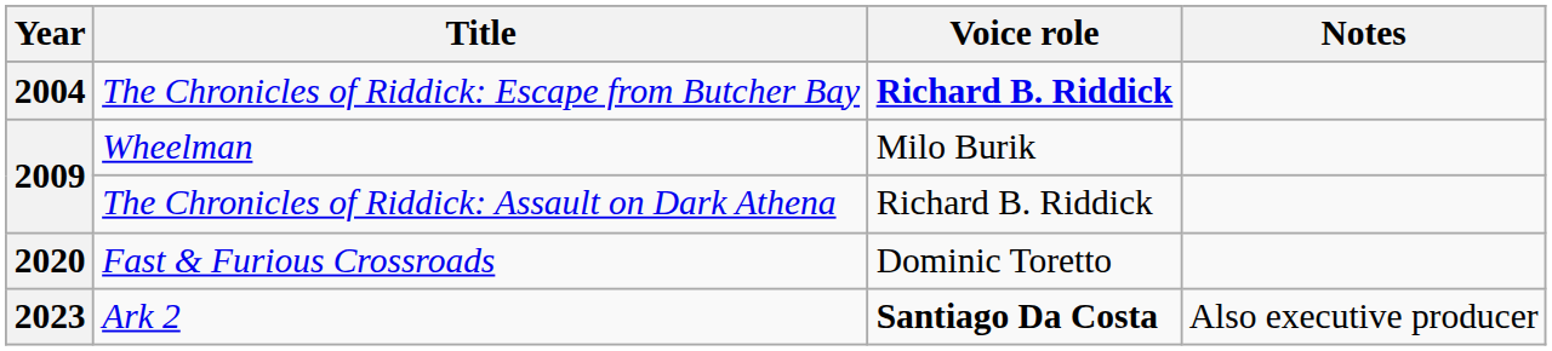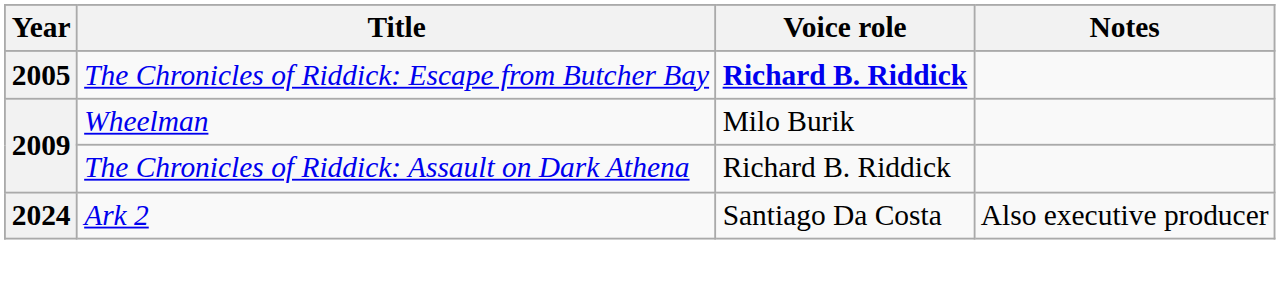The Chronicles of Riddick: Escape from Butcher Bay | Year: 2004 -> 2005
- row: 2020 | Fast & Furious Crossroads | Dominic Toretto
Ark 2 | Year: 2023 -> 2024
Ark 2 | Voice role: bold -> normal
